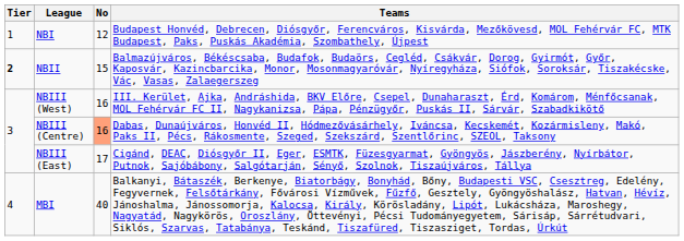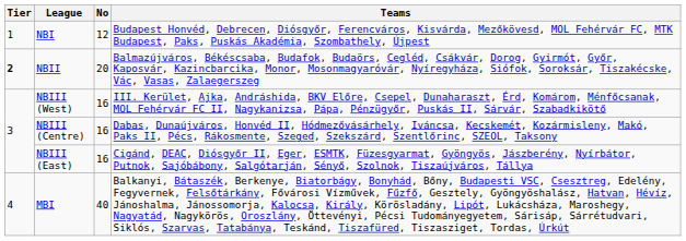NBII | No: 15 -> 20
NBIII (Centre) | No: lightsalmon background -> no background
NBIII (East) | No: 17 -> 16
